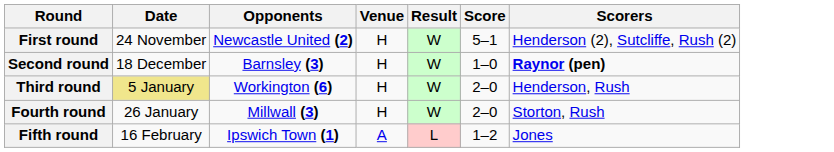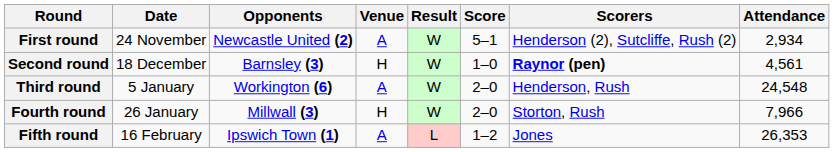+ column: Attendance | 2,934 | 4,561 | 24,548 | 7,966 | 26,353
First round | Venue: H -> A
Third round | Date: khaki background -> no background
Third round | Venue: H -> A
